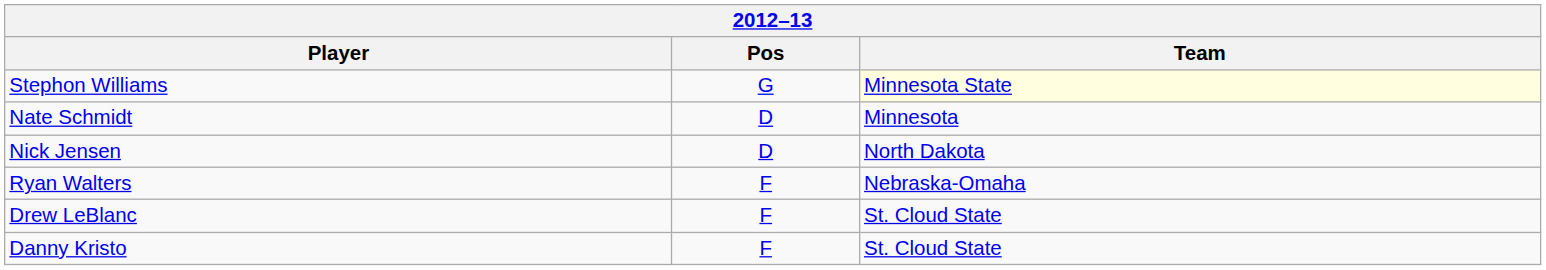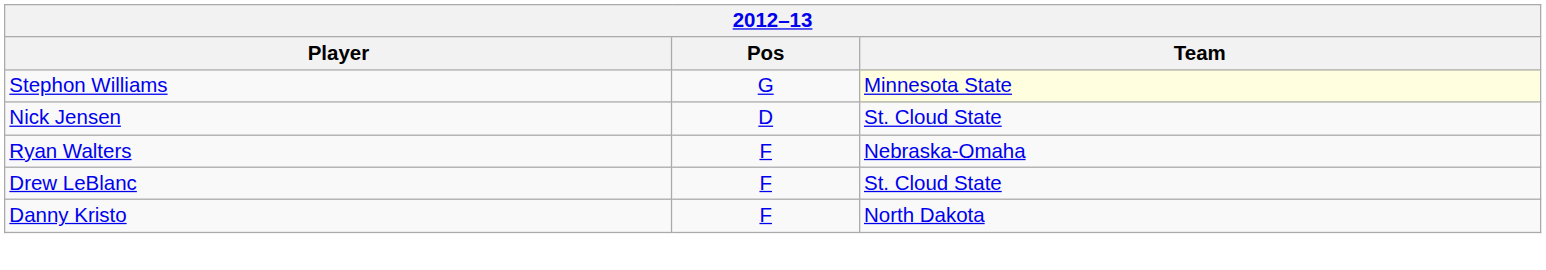- row: Nate Schmidt | D | Minnesota
Nick Jensen | Team: North Dakota -> St. Cloud State
Danny Kristo | Team: St. Cloud State -> North Dakota
